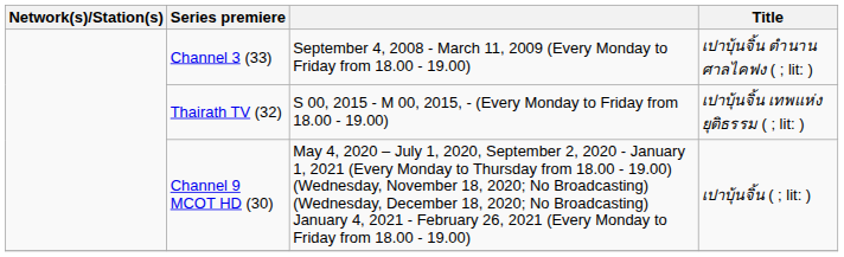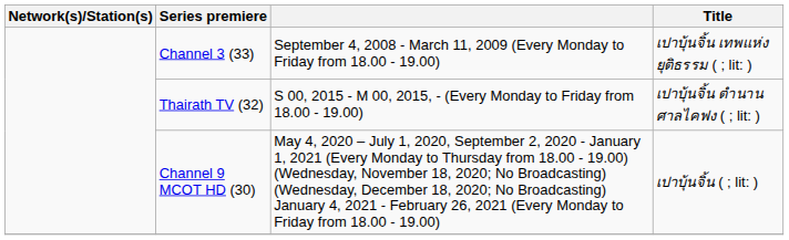Channel 3 (33) | Title: เปาบุ้นจิ้น ตำนานศาลไคฟง ( ; lit: ) -> เปาบุ้นจิ้น เทพแห่งยุติธรรม ( ; lit: )
Thairath TV (32) | Title: เปาบุ้นจิ้น เทพแห่งยุติธรรม ( ; lit: ) -> เปาบุ้นจิ้น ตำนานศาลไคฟง ( ; lit: )
